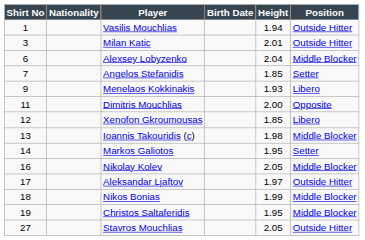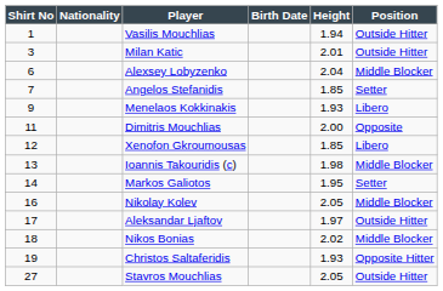Nikos Bonias | Height: 1.99 -> 2.02
Christos Saltaferidis | Height: 1.95 -> 1.93
Christos Saltaferidis | Position: Middle Blocker -> Opposite Hitter
